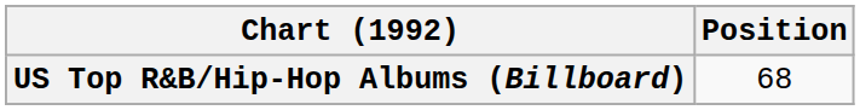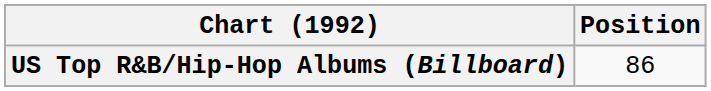US Top R&B/Hip-Hop Albums (Billboard) | Position: 68 -> 86
